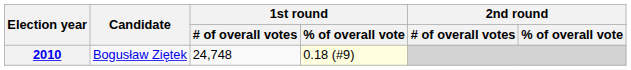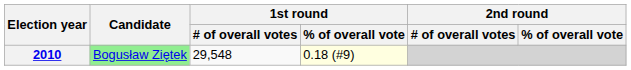2010 | Candidate: no background -> lightgreen background
2010 | 1st round / # of overall votes: 24,748 -> 29,548
